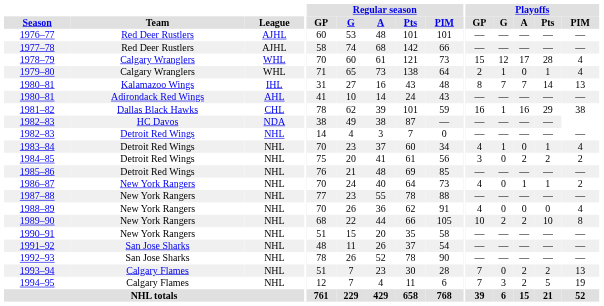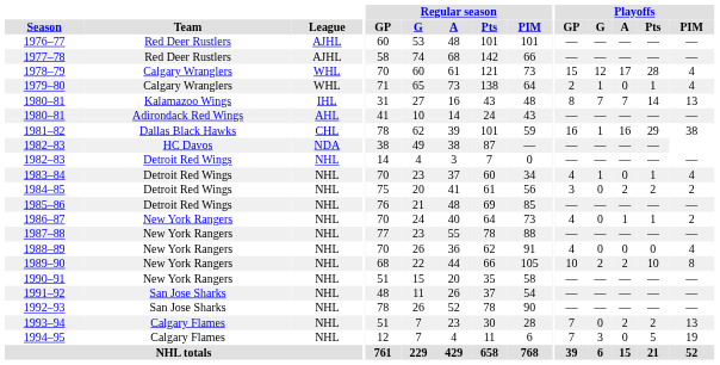1994–95 | Playoffs / A: 2 -> 0
